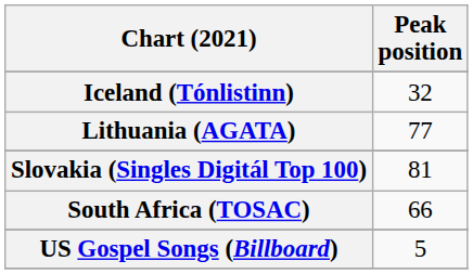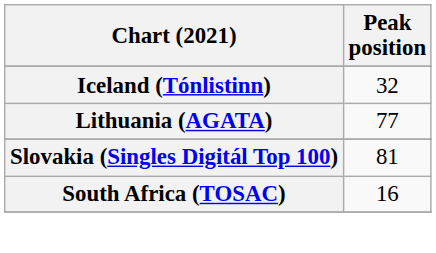South Africa (TOSAC) | Peak position: 66 -> 16
- row: US Gospel Songs (Billboard) | 5
